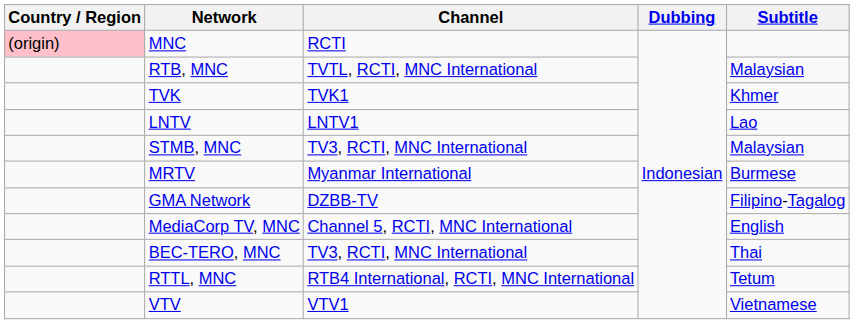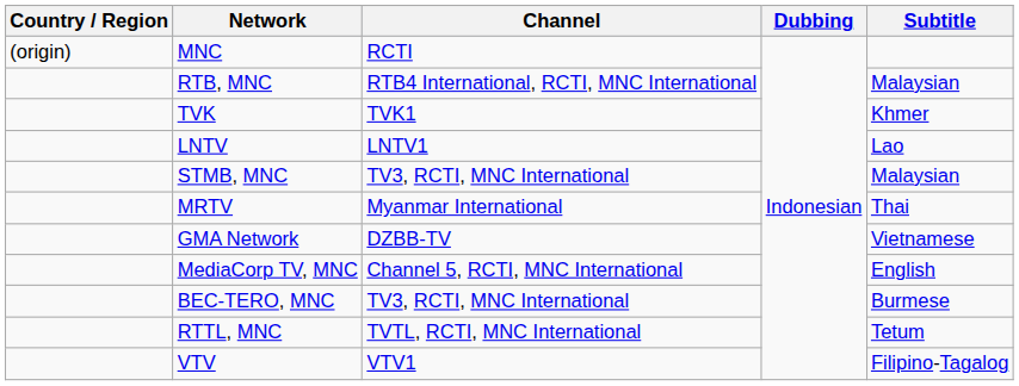MNC | Country / Region: pink background -> no background
RTB, MNC | Channel: TVTL, RCTI, MNC International -> RTB4 International, RCTI, MNC International
MRTV | Subtitle: Burmese -> Thai
GMA Network | Subtitle: Filipino-Tagalog -> Vietnamese
BEC-TERO, MNC | Subtitle: Thai -> Burmese
RTTL, MNC | Channel: RTB4 International, RCTI, MNC International -> TVTL, RCTI, MNC International
VTV | Subtitle: Vietnamese -> Filipino-Tagalog
